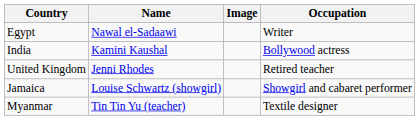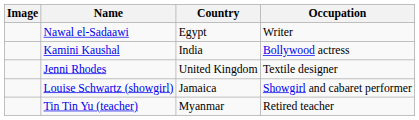columns swapped: Image <-> Country
Jenni Rhodes | Occupation: Retired teacher -> Textile designer
Tin Tin Yu (teacher) | Occupation: Textile designer -> Retired teacher
